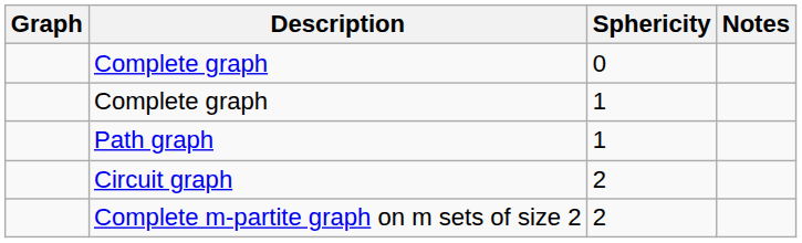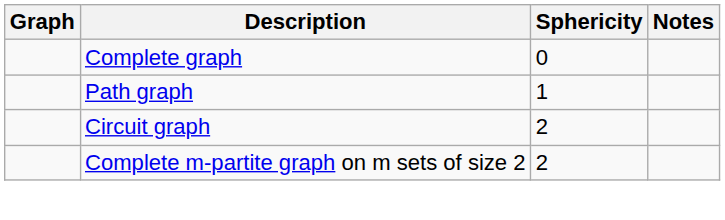- row: Complete graph | 1
